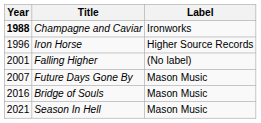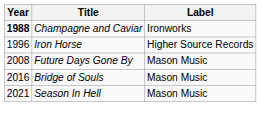- row: 2001 | Falling Higher | (No label)
Future Days Gone By | Year: 2007 -> 2008
